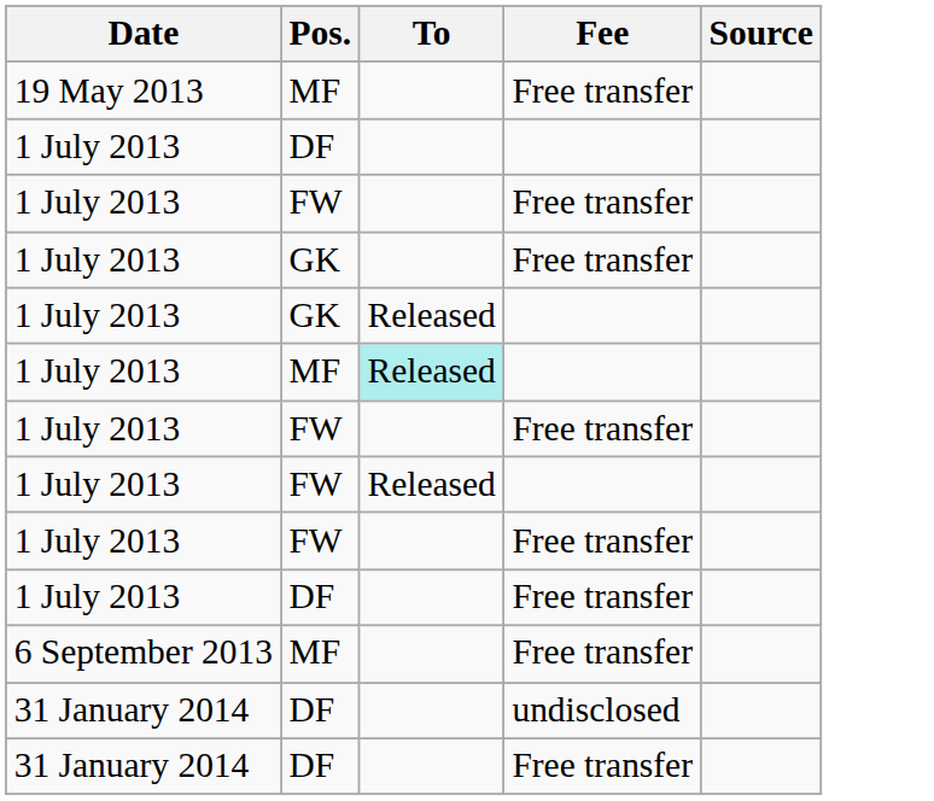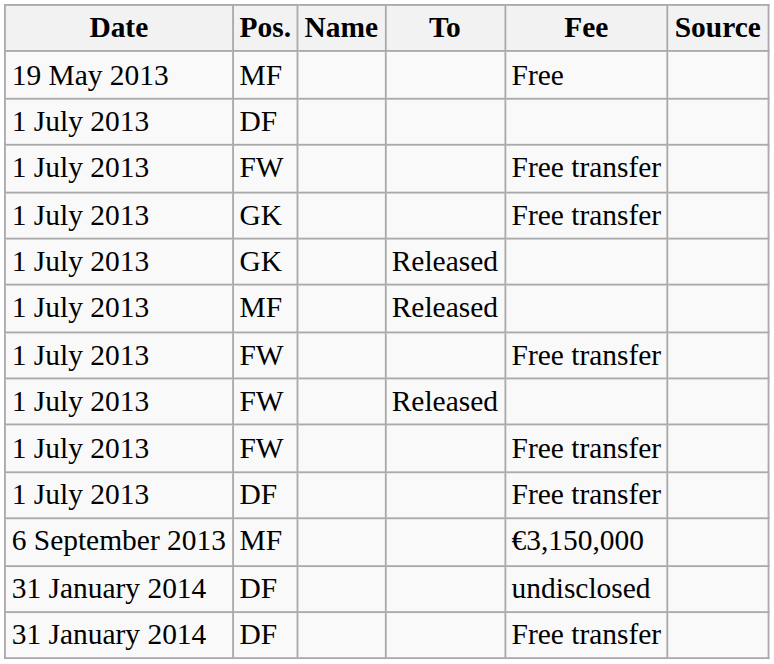+ column: Name
19 May 2013 | Fee: Free transfer -> Free
1 July 2013 / MF | To: paleturquoise background -> no background
6 September 2013 | Fee: Free transfer -> €3,150,000
